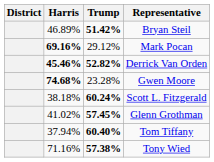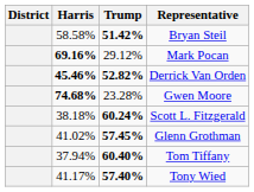Bryan Steil | Harris: 46.89% -> 58.58%
Tony Wied | Harris: 71.16% -> 41.17%
Tony Wied | Trump: 57.38% -> 57.40%
